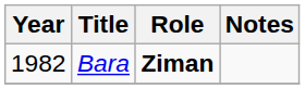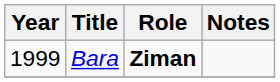Bara | Year: 1982 -> 1999
